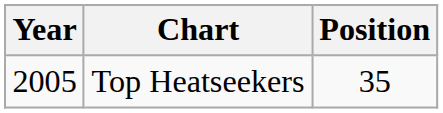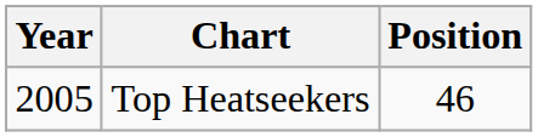Top Heatseekers | Position: 35 -> 46
